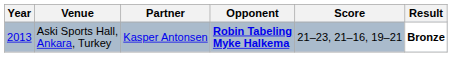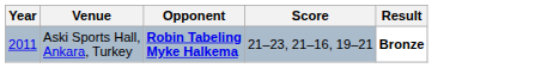- column: Partner | Kasper Antonsen
Aski Sports Hall, Ankara, Turkey | Year: 2013 -> 2011
